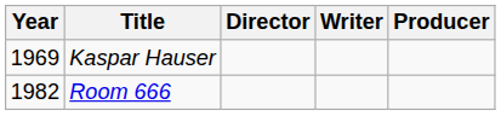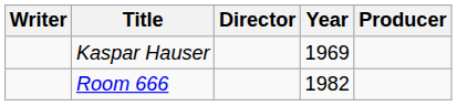columns swapped: Year <-> Writer
